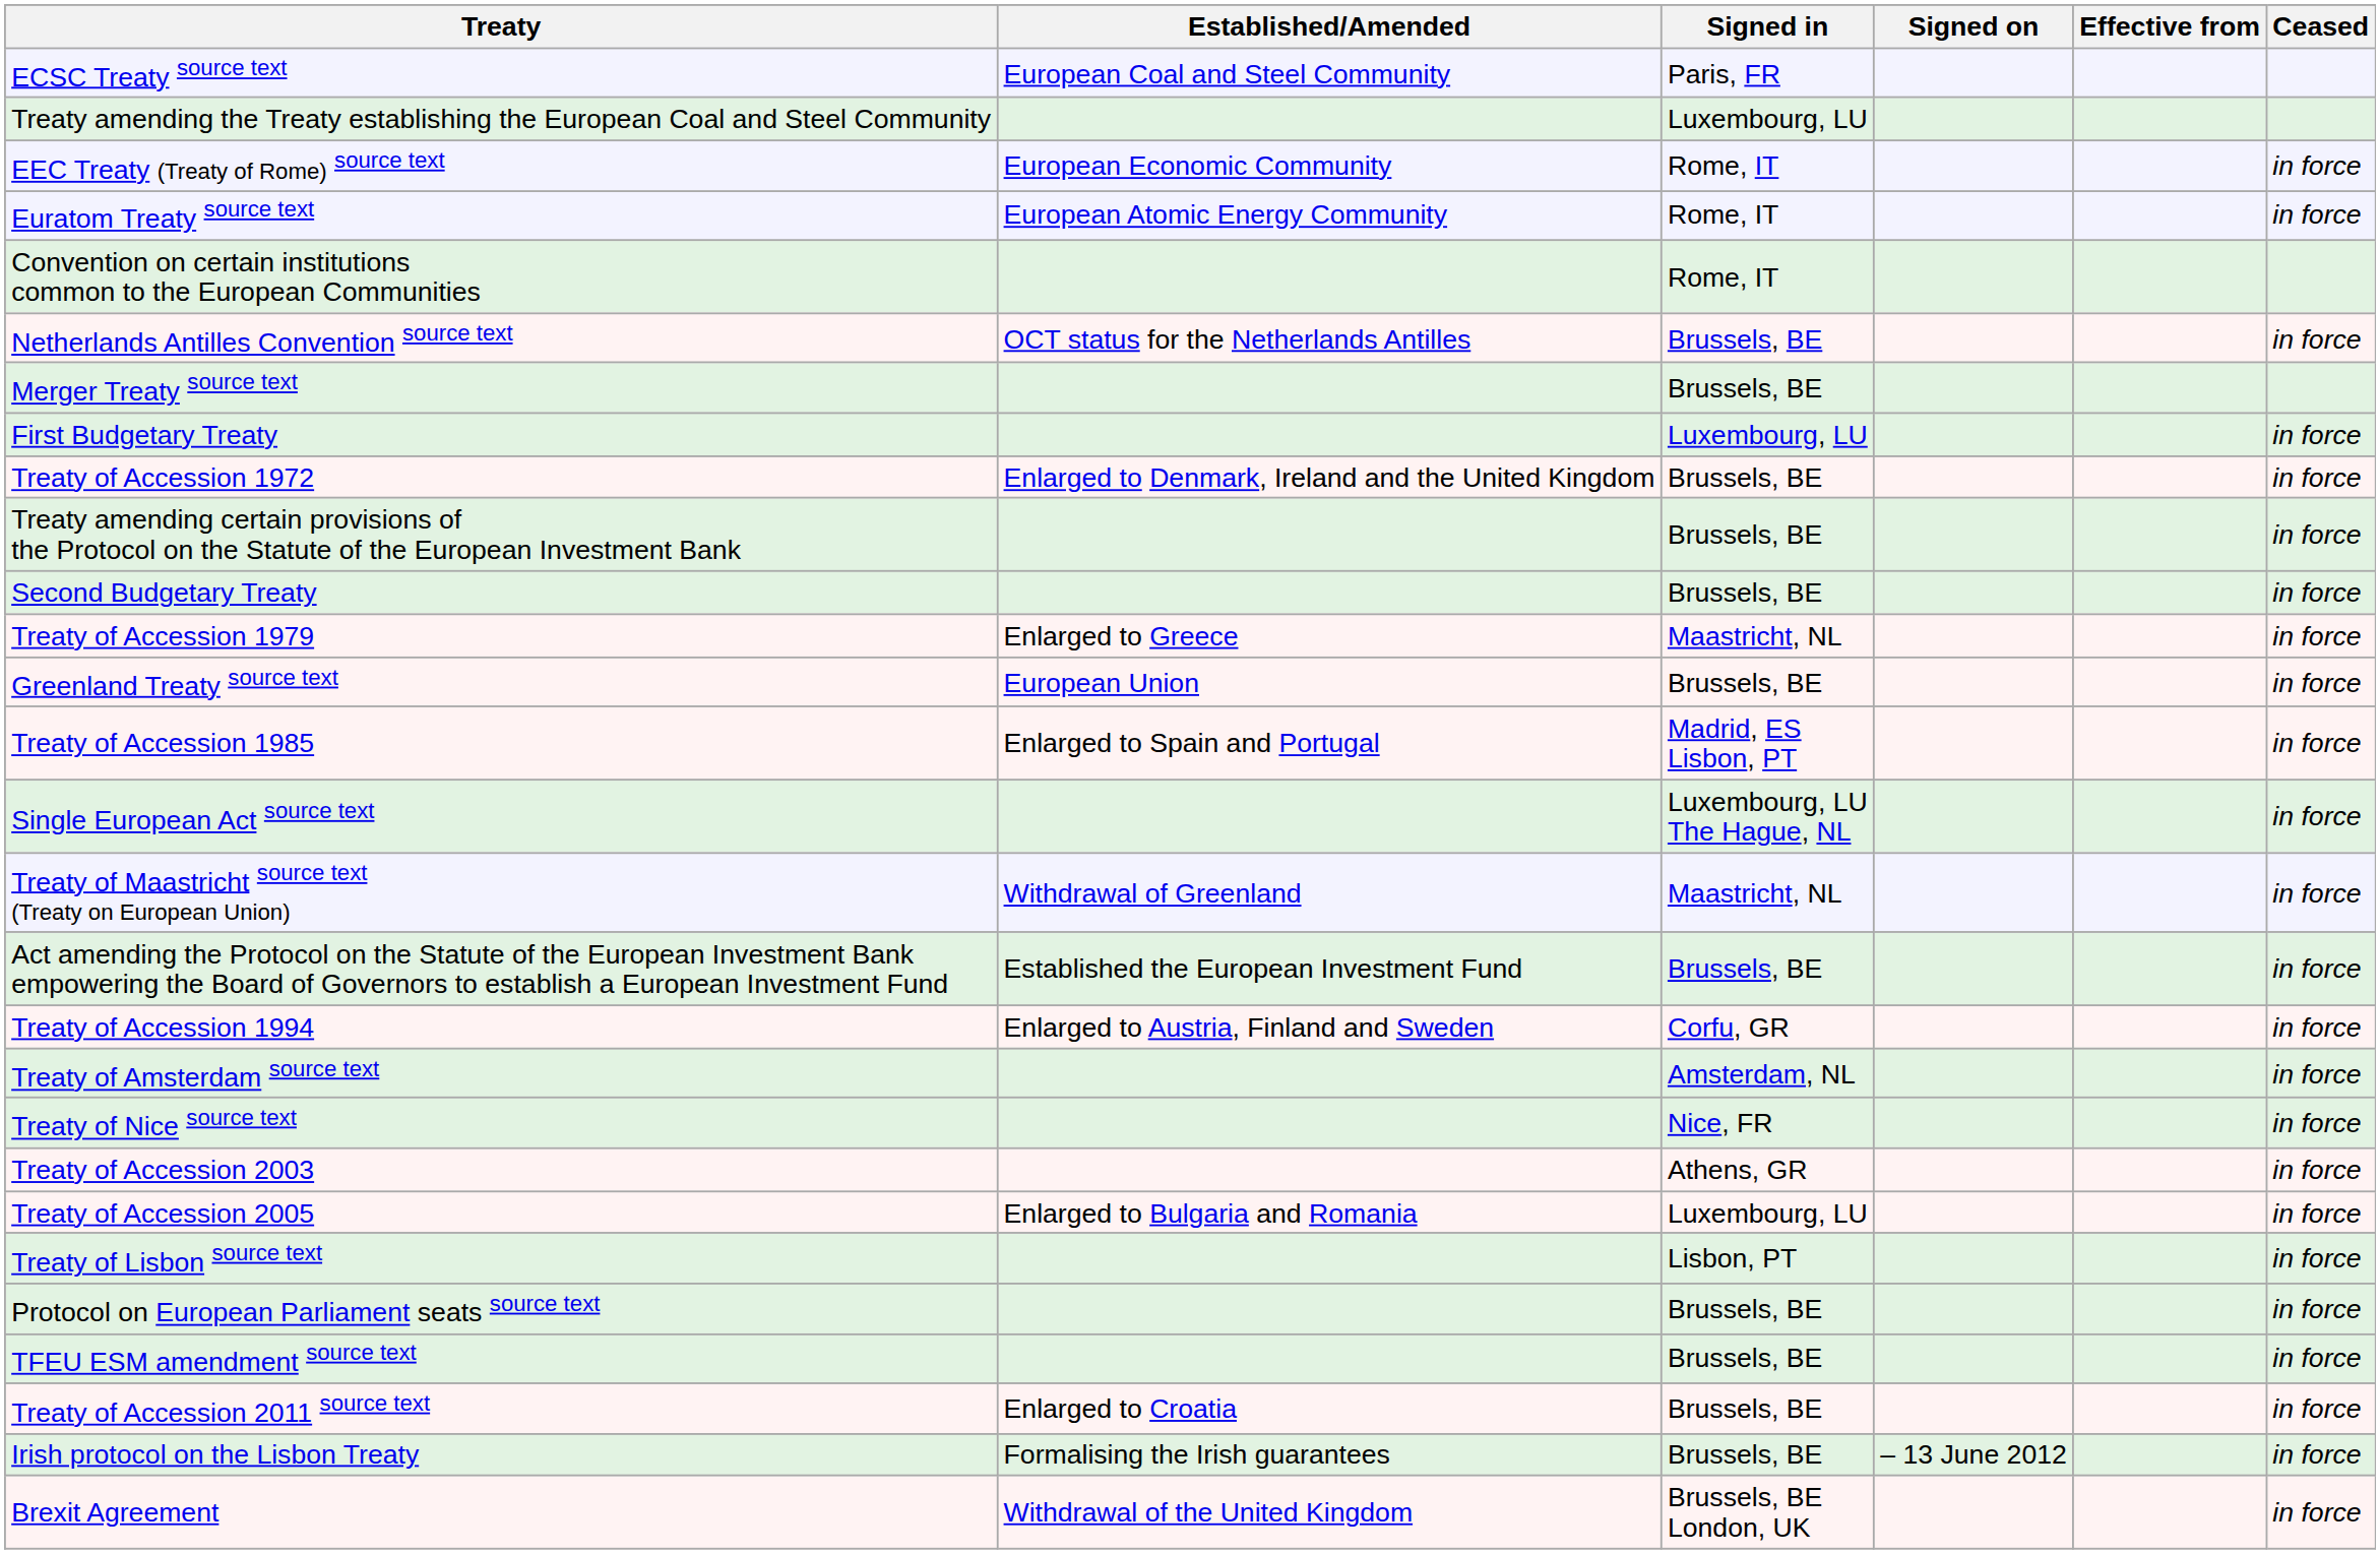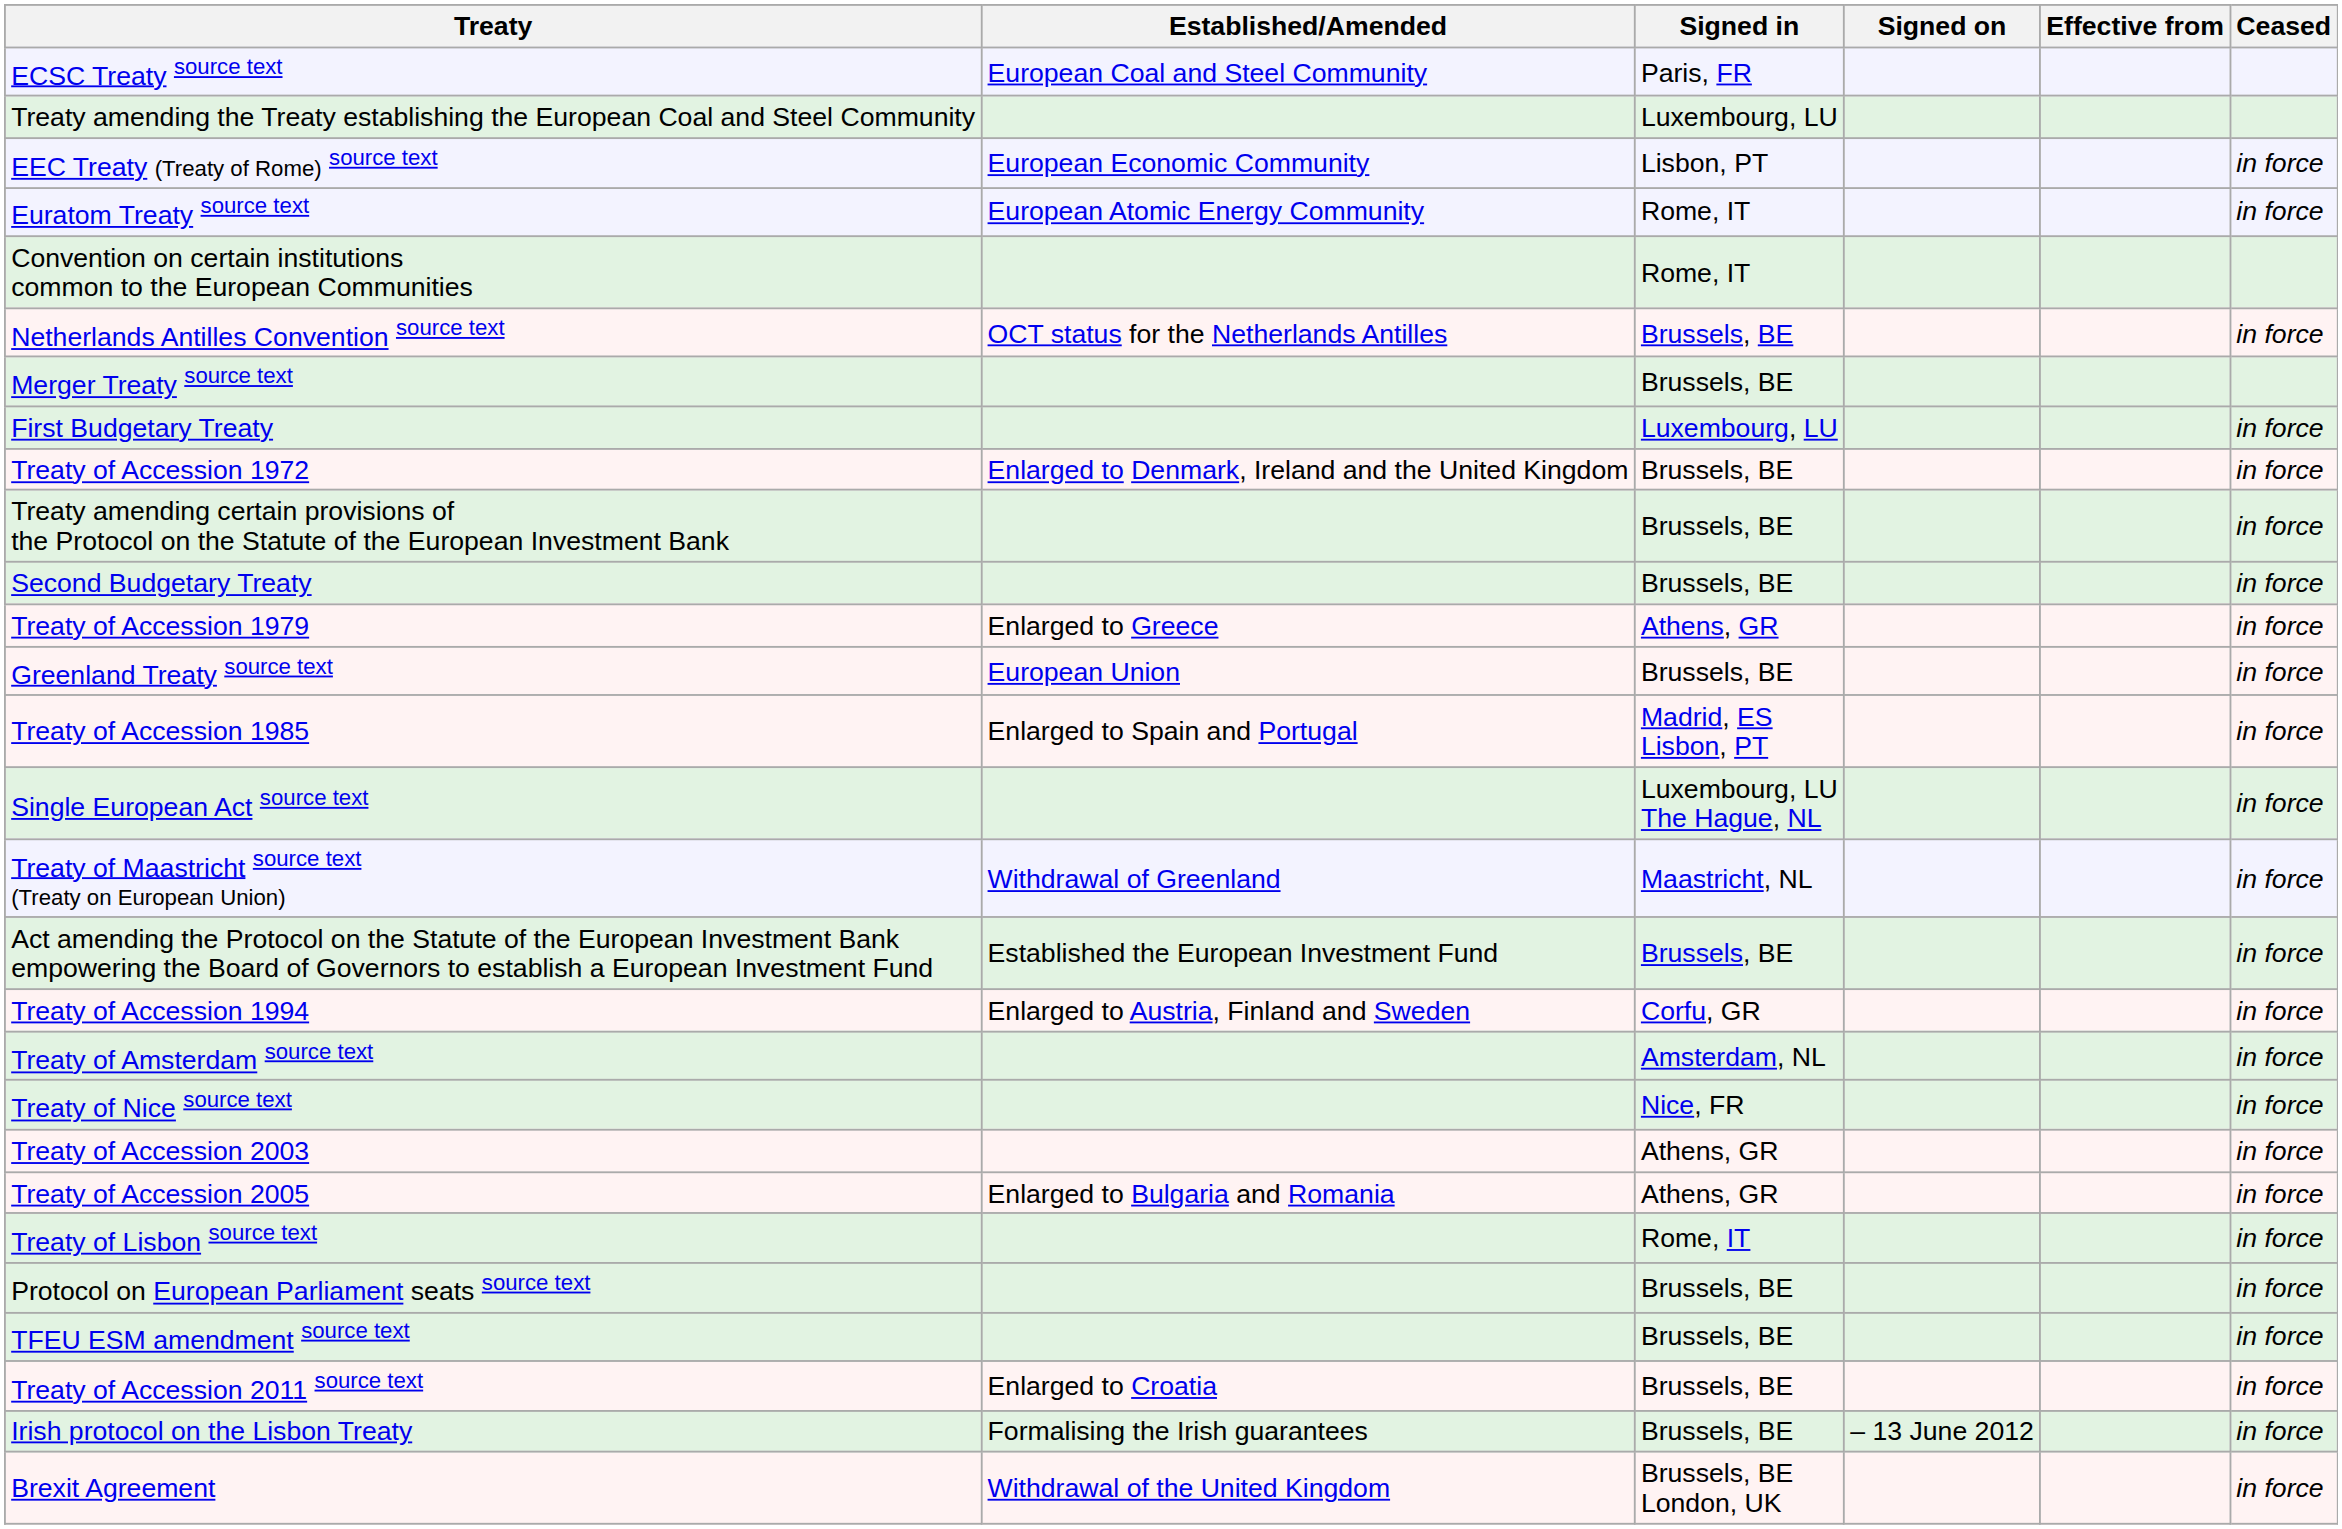EEC Treaty (Treaty of Rome) source text | Signed in: Rome, IT -> Lisbon, PT
Treaty of Accession 1979 | Signed in: Maastricht, NL -> Athens, GR
Treaty of Accession 2005 | Signed in: Luxembourg, LU -> Athens, GR
Treaty of Lisbon source text | Signed in: Lisbon, PT -> Rome, IT
